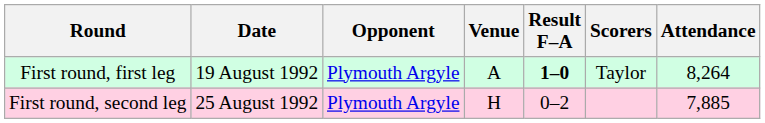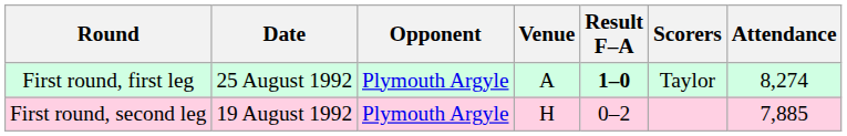First round, first leg | Date: 19 August 1992 -> 25 August 1992
First round, first leg | Attendance: 8,264 -> 8,274
First round, second leg | Date: 25 August 1992 -> 19 August 1992
